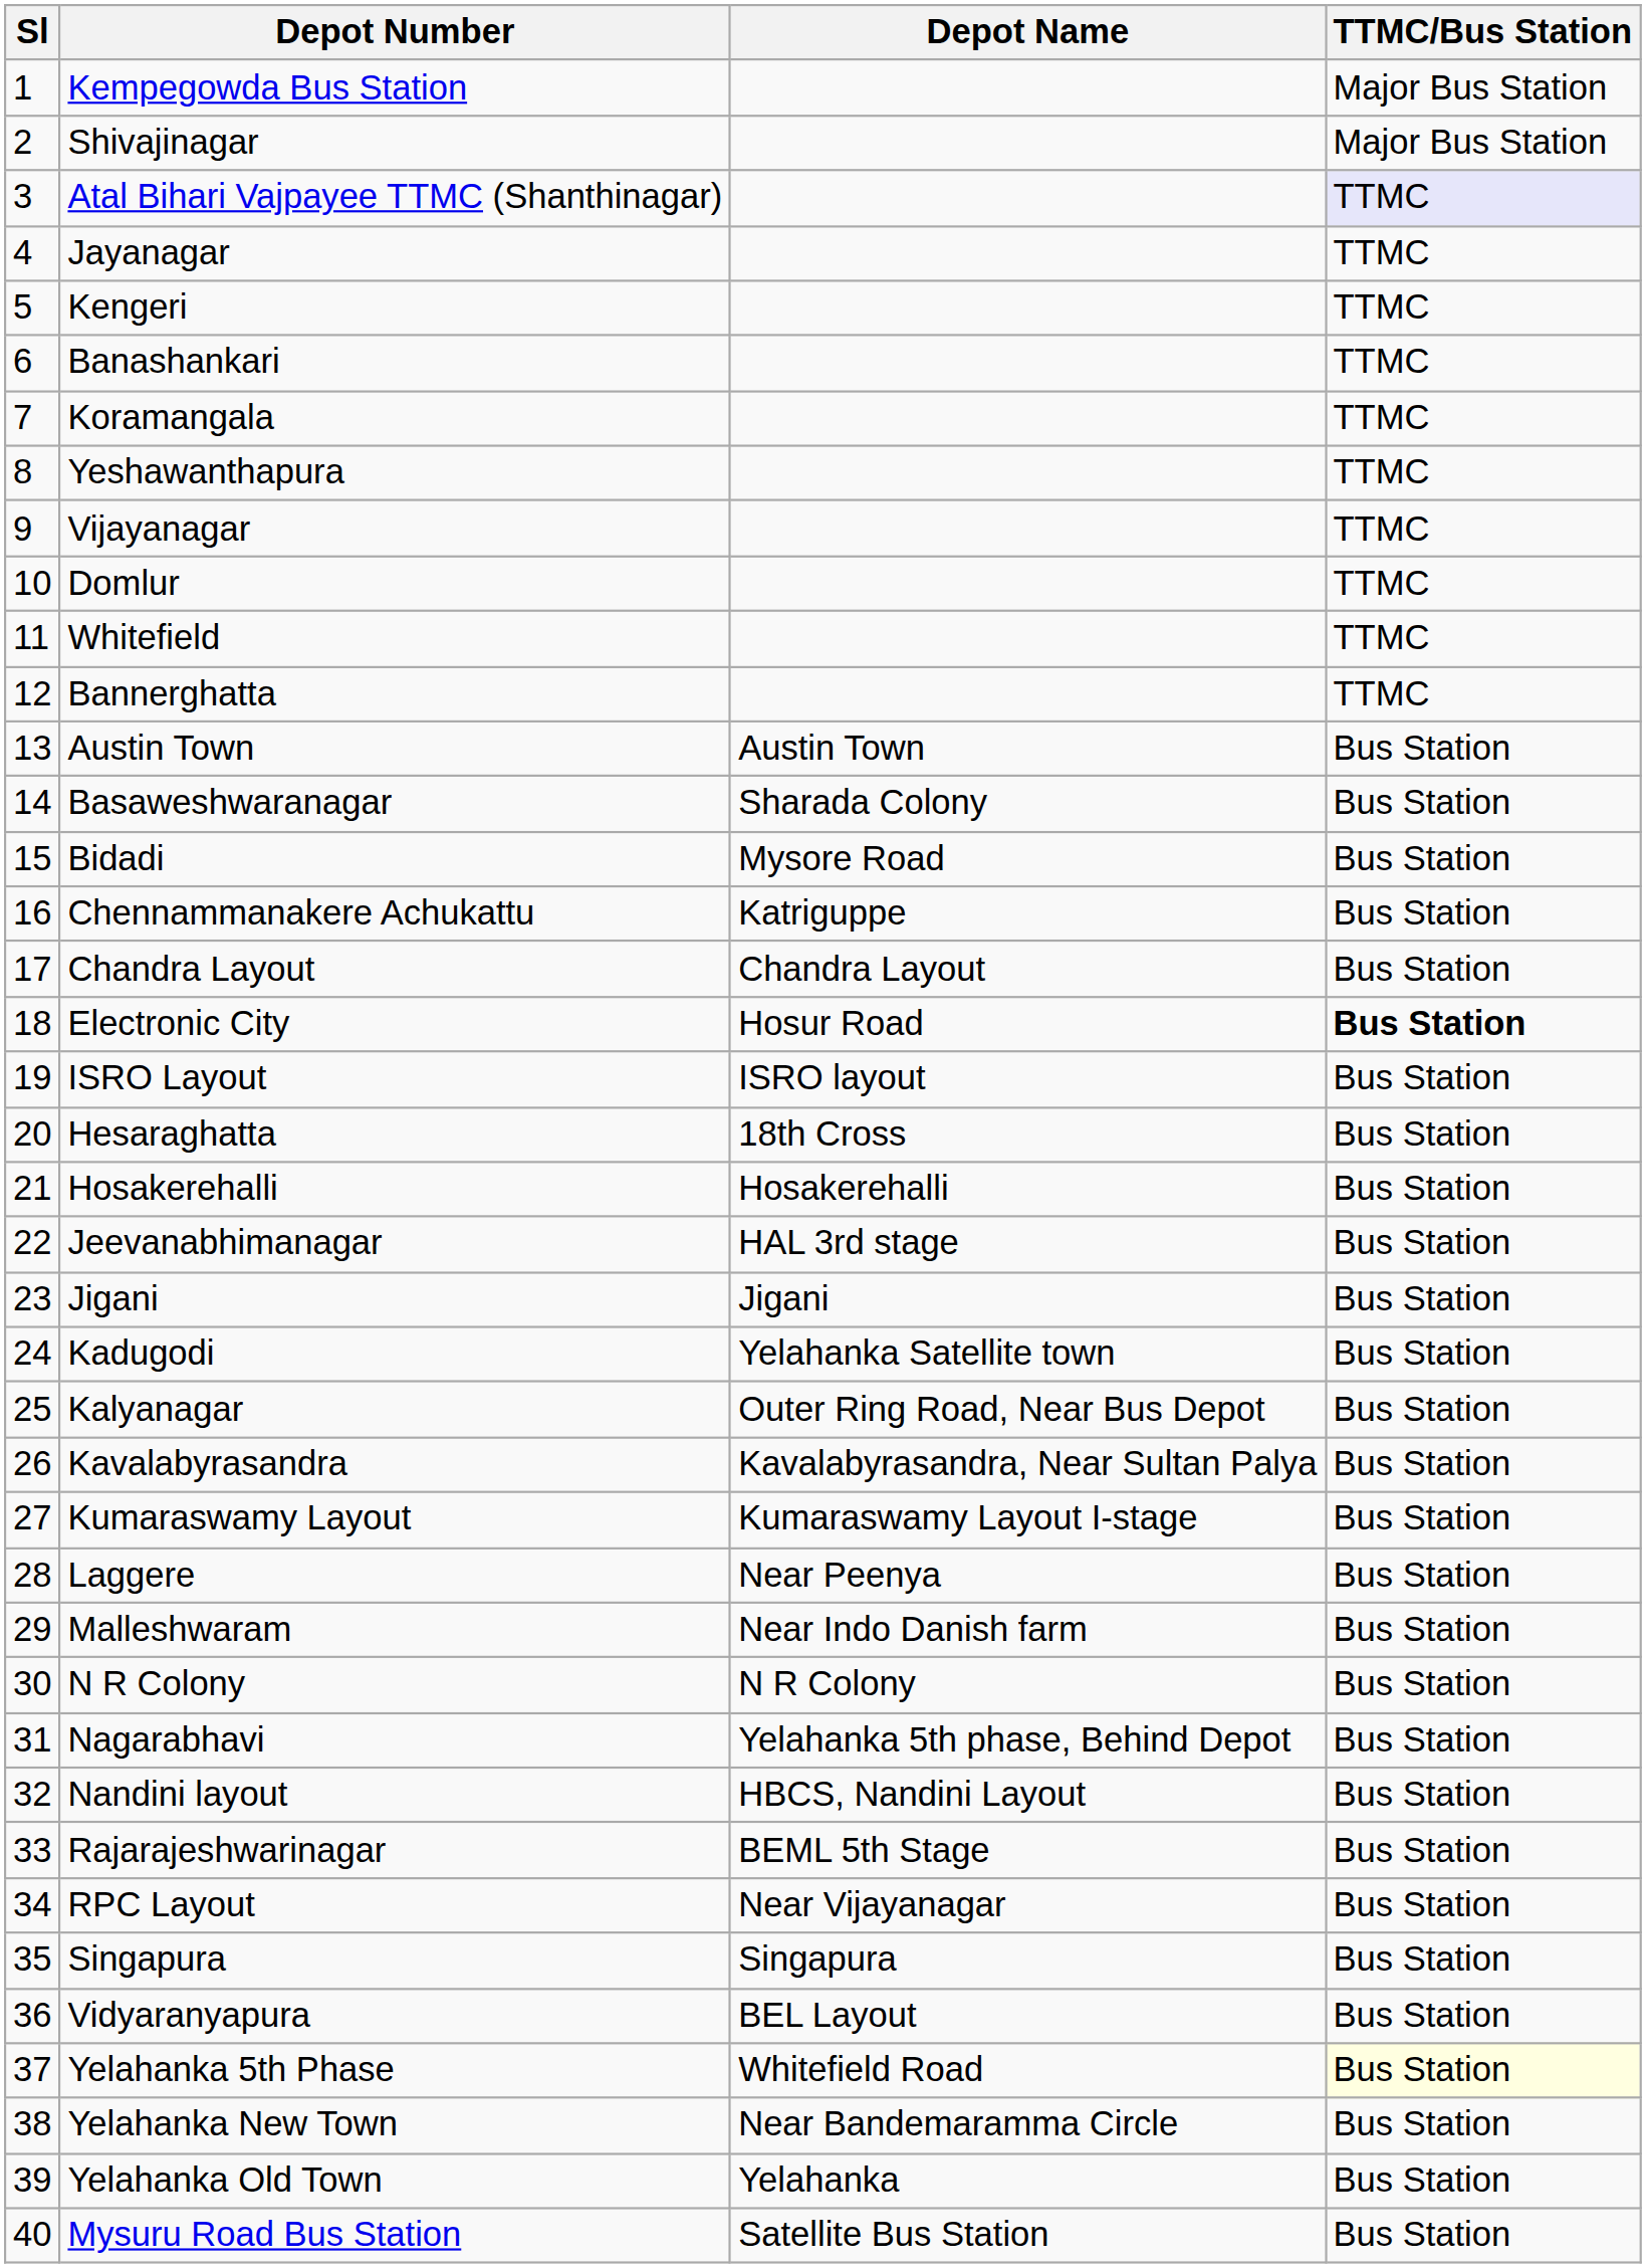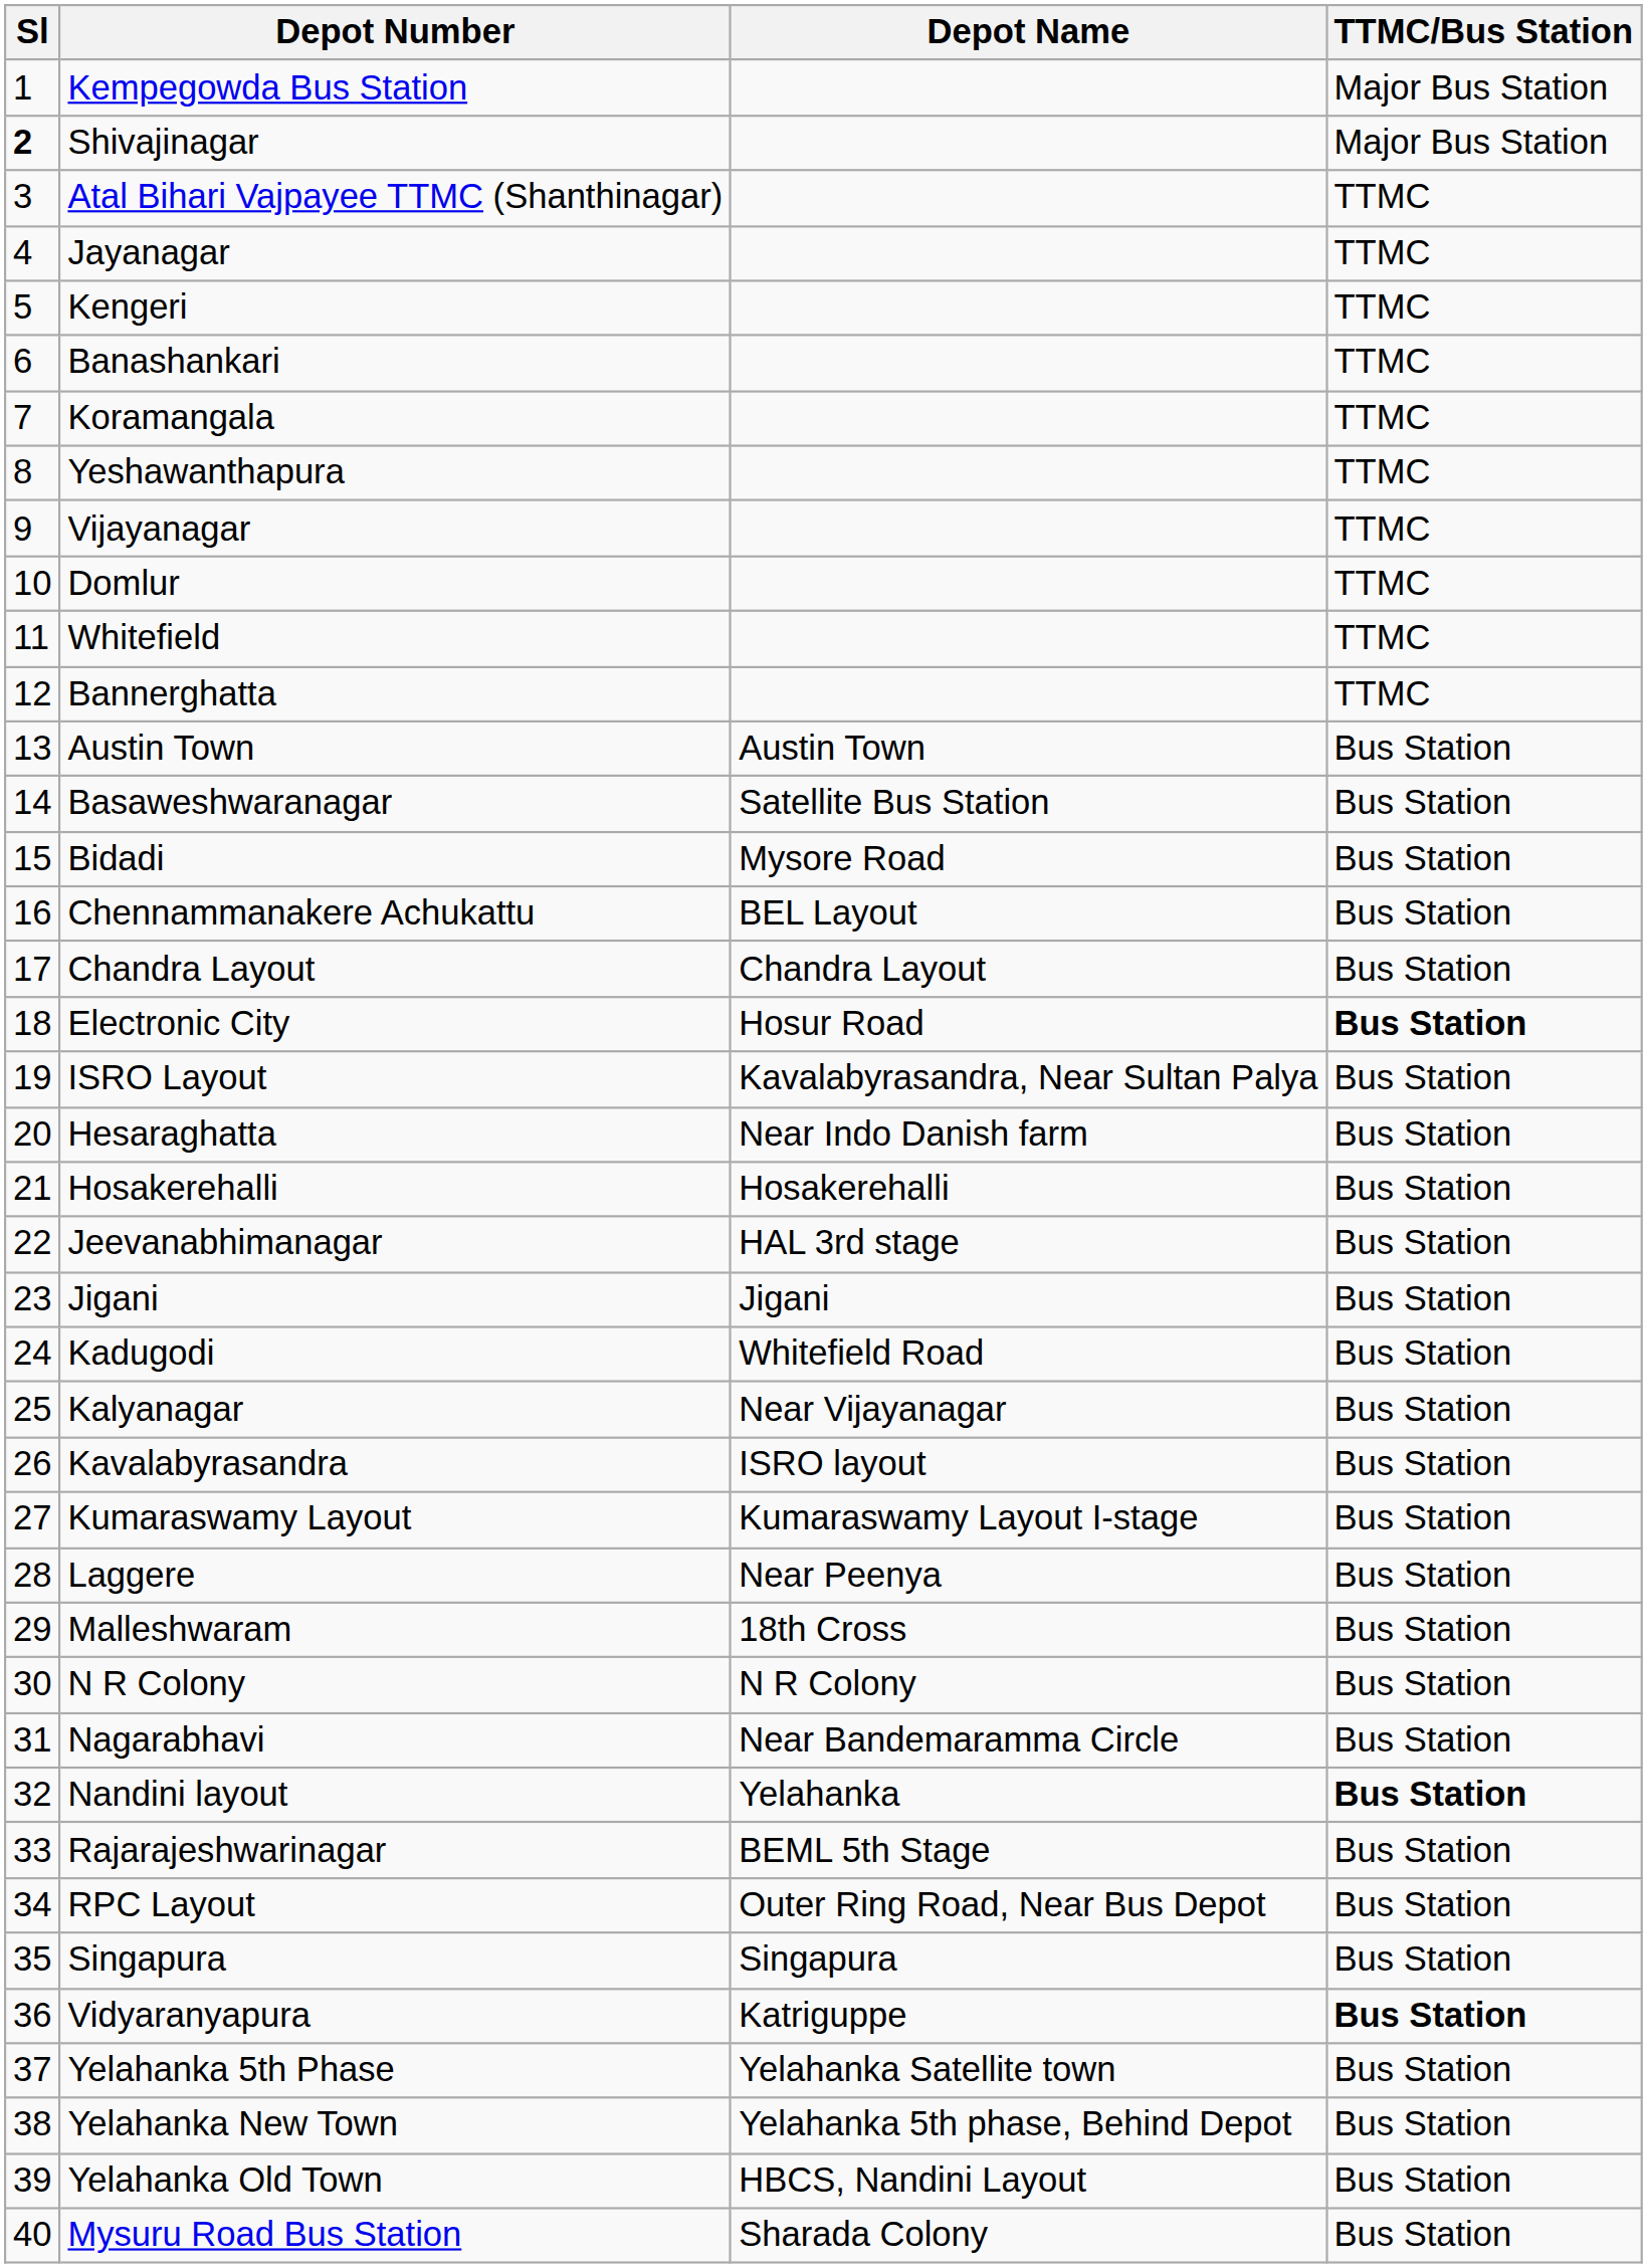Shivajinagar | Sl: normal -> bold
Atal Bihari Vajpayee TTMC (Shanthinagar) | TTMC/Bus Station: lavender background -> no background
Basaweshwaranagar | Depot Name: Sharada Colony -> Satellite Bus Station
Chennammanakere Achukattu | Depot Name: Katriguppe -> BEL Layout
ISRO Layout | Depot Name: ISRO layout -> Kavalabyrasandra, Near Sultan Palya
Hesaraghatta | Depot Name: 18th Cross -> Near Indo Danish farm
Kadugodi | Depot Name: Yelahanka Satellite town -> Whitefield Road
Kalyanagar | Depot Name: Outer Ring Road, Near Bus Depot -> Near Vijayanagar
Kavalabyrasandra | Depot Name: Kavalabyrasandra, Near Sultan Palya -> ISRO layout
Malleshwaram | Depot Name: Near Indo Danish farm -> 18th Cross
Nagarabhavi | Depot Name: Yelahanka 5th phase, Behind Depot -> Near Bandemaramma Circle
Nandini layout | Depot Name: HBCS, Nandini Layout -> Yelahanka
Nandini layout | TTMC/Bus Station: normal -> bold
RPC Layout | Depot Name: Near Vijayanagar -> Outer Ring Road, Near Bus Depot
Vidyaranyapura | Depot Name: BEL Layout -> Katriguppe
Vidyaranyapura | TTMC/Bus Station: normal -> bold
Yelahanka 5th Phase | Depot Name: Whitefield Road -> Yelahanka Satellite town
Yelahanka 5th Phase | TTMC/Bus Station: lightyellow background -> no background
Yelahanka New Town | Depot Name: Near Bandemaramma Circle -> Yelahanka 5th phase, Behind Depot
Yelahanka Old Town | Depot Name: Yelahanka -> HBCS, Nandini Layout
Mysuru Road Bus Station | Depot Name: Satellite Bus Station -> Sharada Colony
